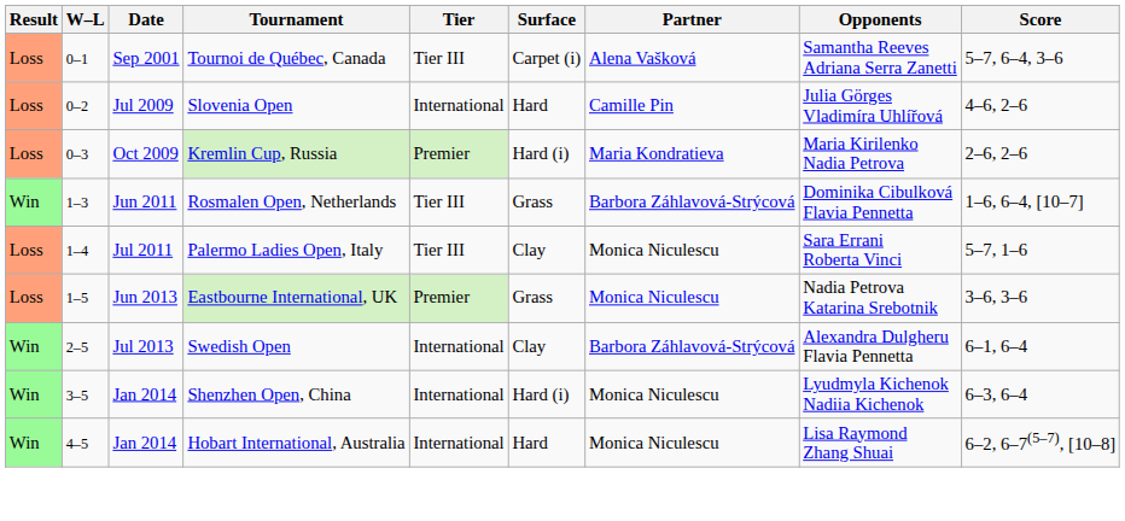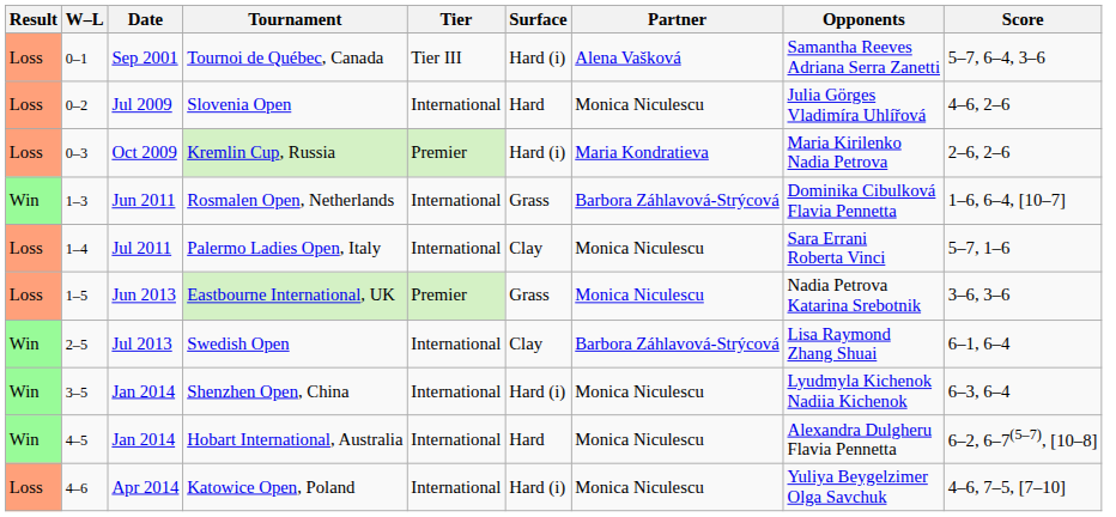Tournoi de Québec, Canada | Surface: Carpet (i) -> Hard (i)
Slovenia Open | Partner: Camille Pin -> Monica Niculescu
Rosmalen Open, Netherlands | Tier: Tier III -> International
Palermo Ladies Open, Italy | Tier: Tier III -> International
Swedish Open | Opponents: Alexandra Dulgheru Flavia Pennetta -> Lisa Raymond Zhang Shuai
Hobart International, Australia | Opponents: Lisa Raymond Zhang Shuai -> Alexandra Dulgheru Flavia Pennetta
+ row: Loss | 4–6 | Apr 2014 | Katowice Open, Poland | International | Hard (i) | Monica Niculescu | Yuliya Beygelzimer Olga Savchuk | 4–6, 7–5, [7–10]
